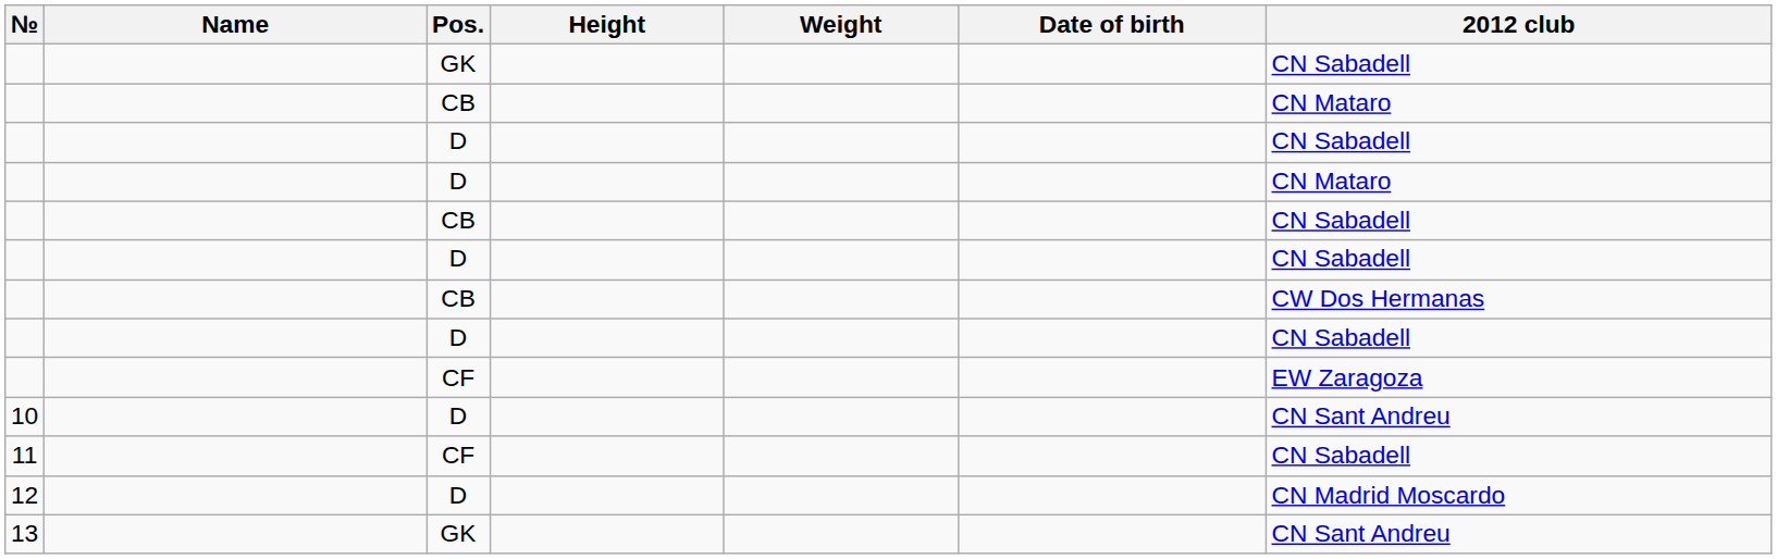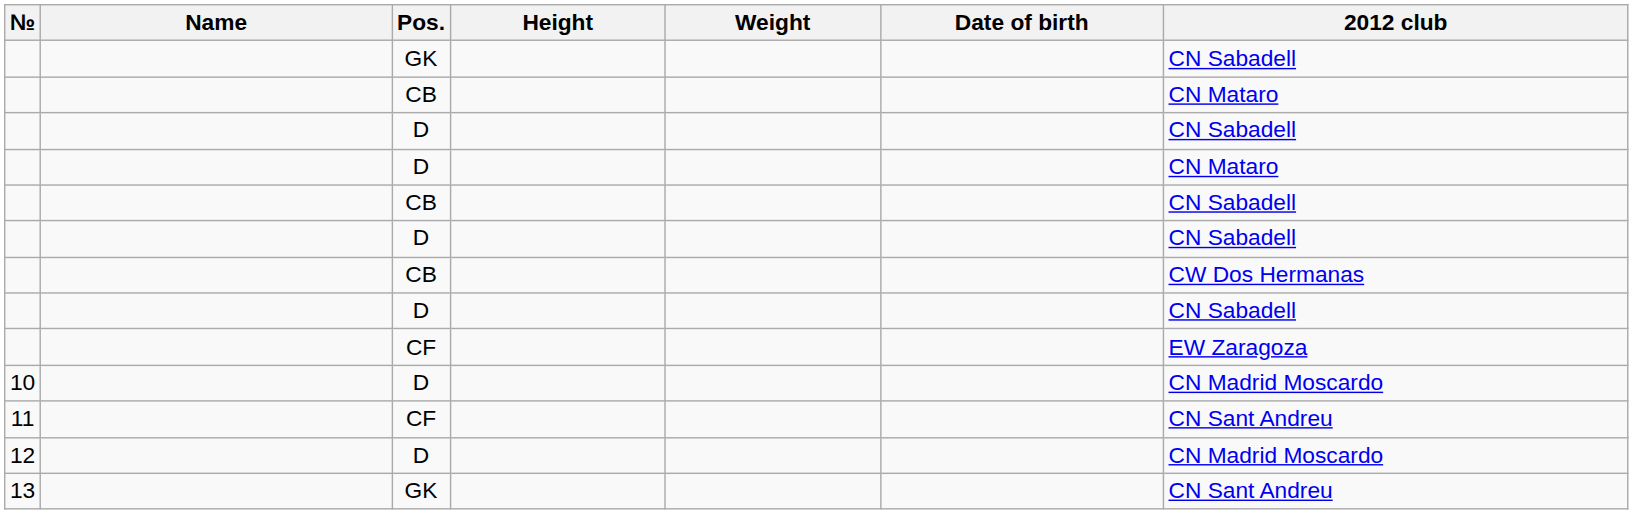10 | 2012 club: CN Sant Andreu -> CN Madrid Moscardo
11 | 2012 club: CN Sabadell -> CN Sant Andreu
